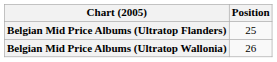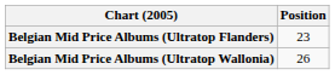Belgian Mid Price Albums (Ultratop Flanders) | Position: 25 -> 23
